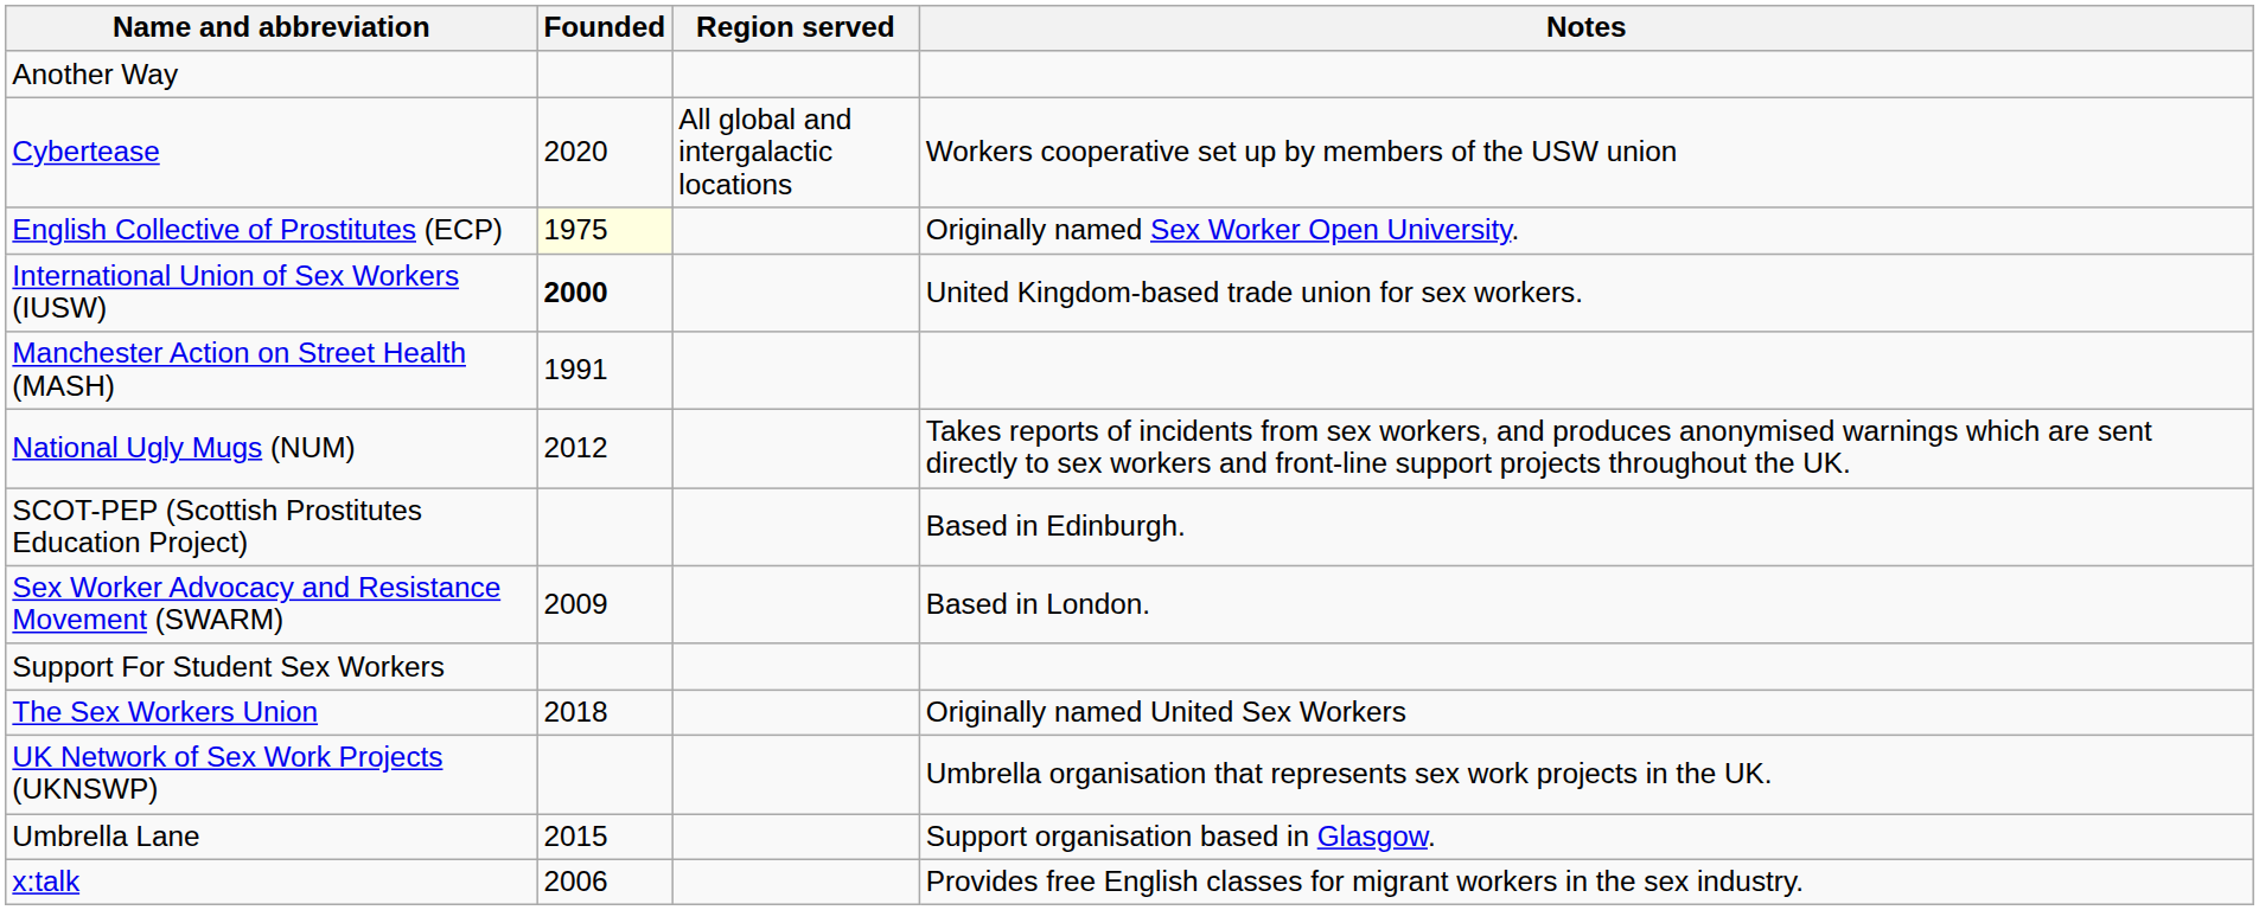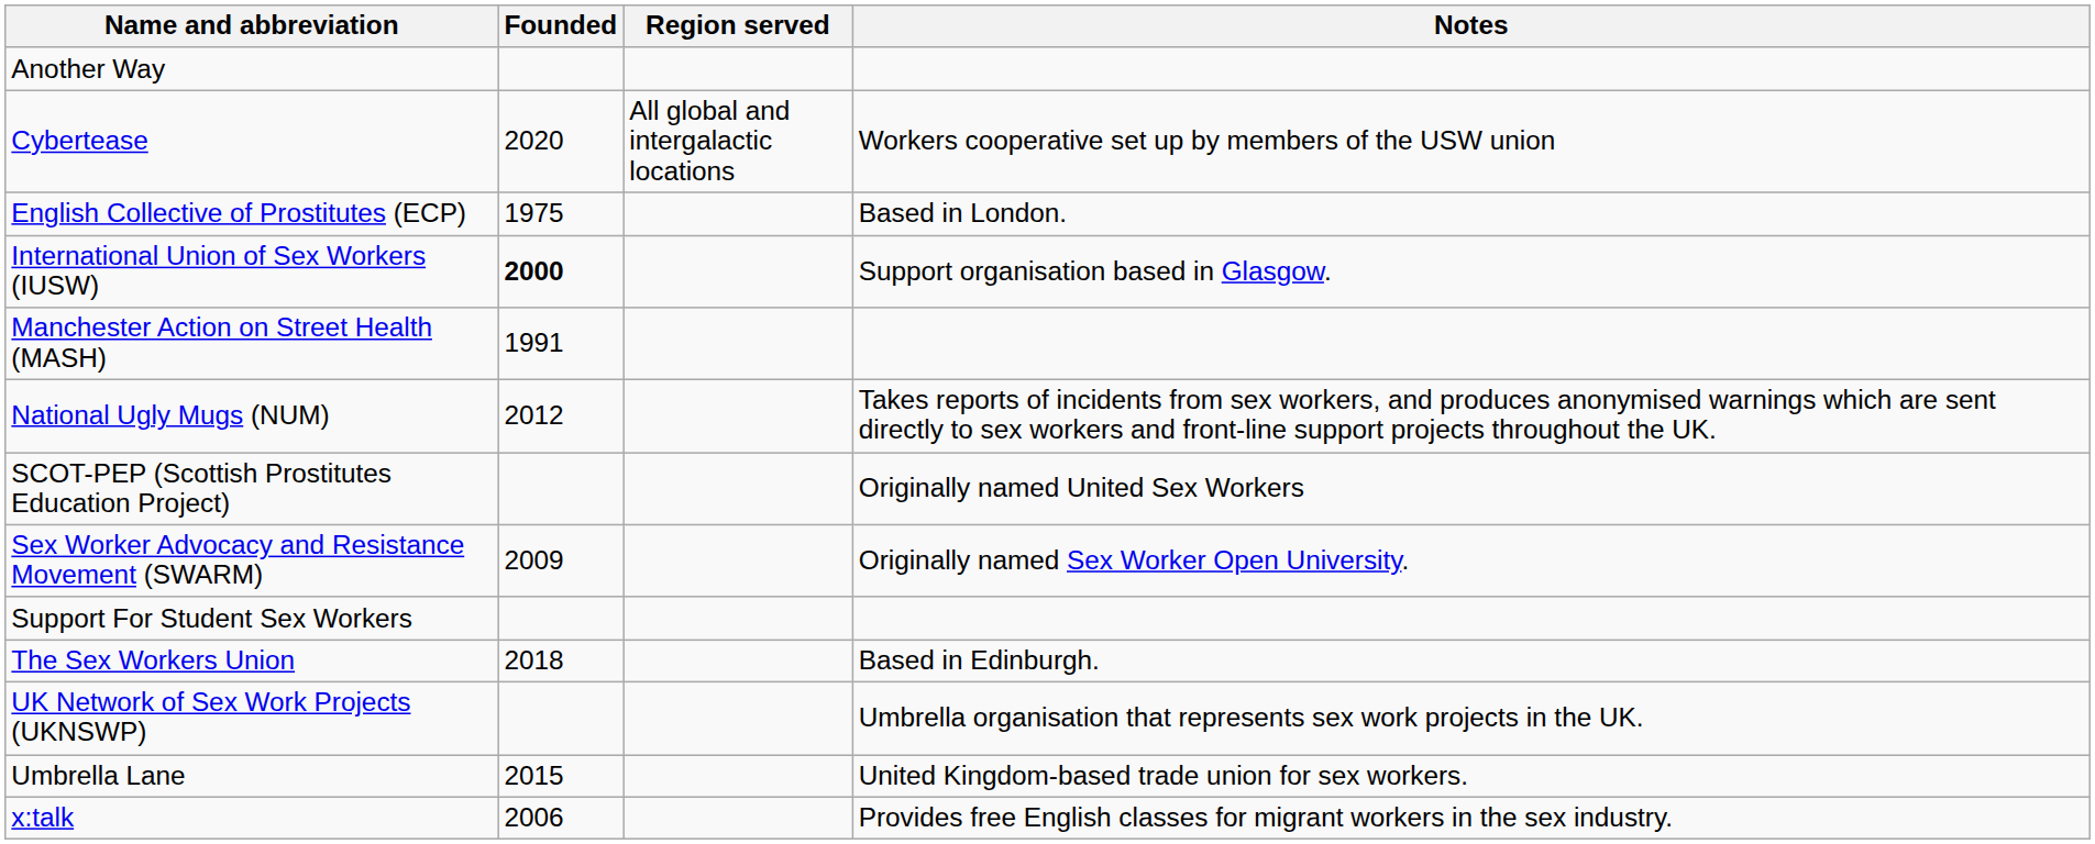English Collective of Prostitutes (ECP) | Founded: lightyellow background -> no background
English Collective of Prostitutes (ECP) | Notes: Originally named Sex Worker Open University. -> Based in London.
International Union of Sex Workers (IUSW) | Notes: United Kingdom-based trade union for sex workers. -> Support organisation based in Glasgow.
SCOT-PEP (Scottish Prostitutes Education Project) | Notes: Based in Edinburgh. -> Originally named United Sex Workers
Sex Worker Advocacy and Resistance Movement (SWARM) | Notes: Based in London. -> Originally named Sex Worker Open University.
The Sex Workers Union | Notes: Originally named United Sex Workers -> Based in Edinburgh.
Umbrella Lane | Notes: Support organisation based in Glasgow. -> United Kingdom-based trade union for sex workers.
